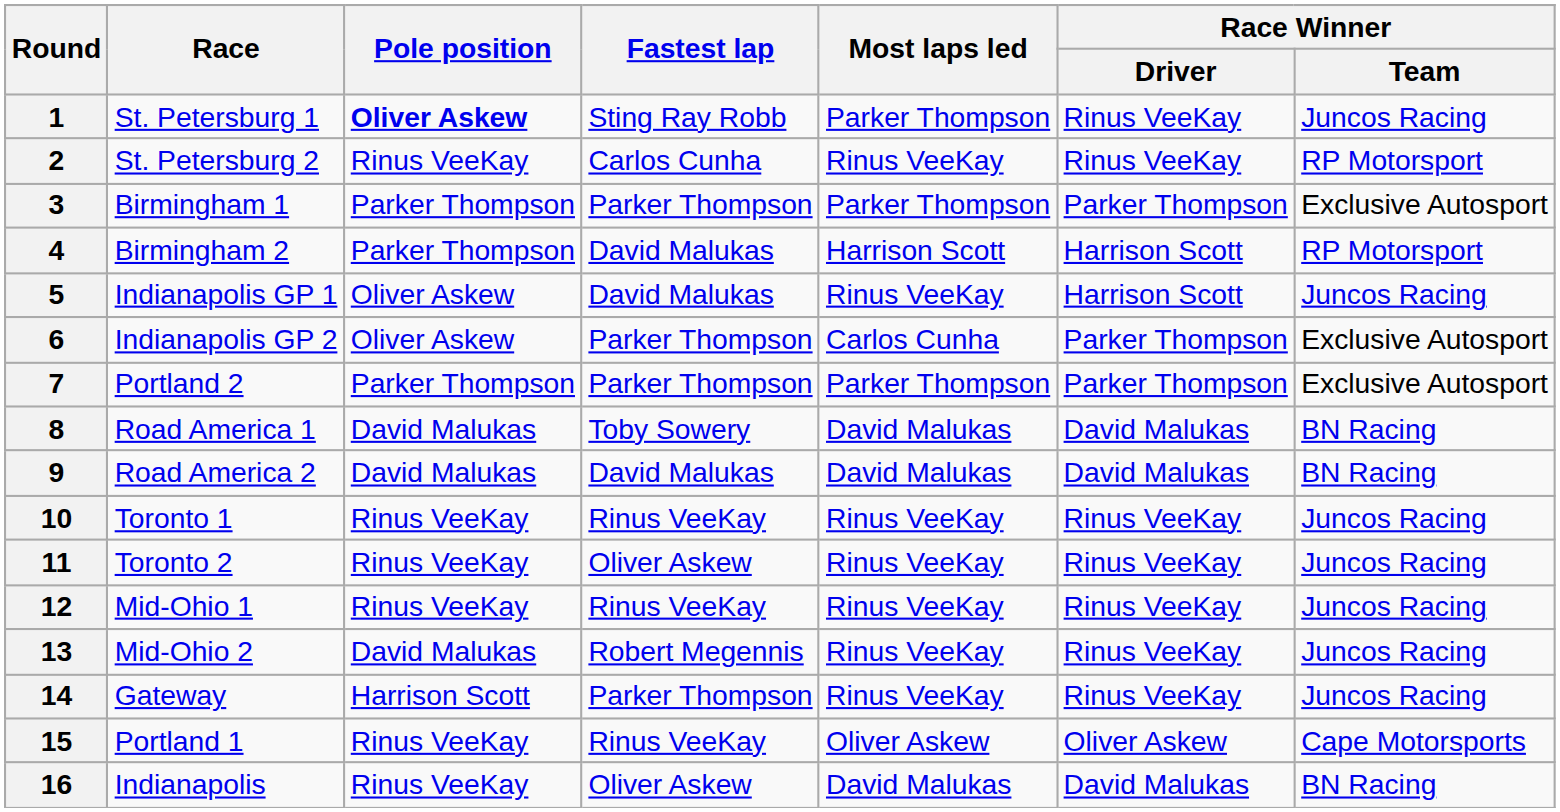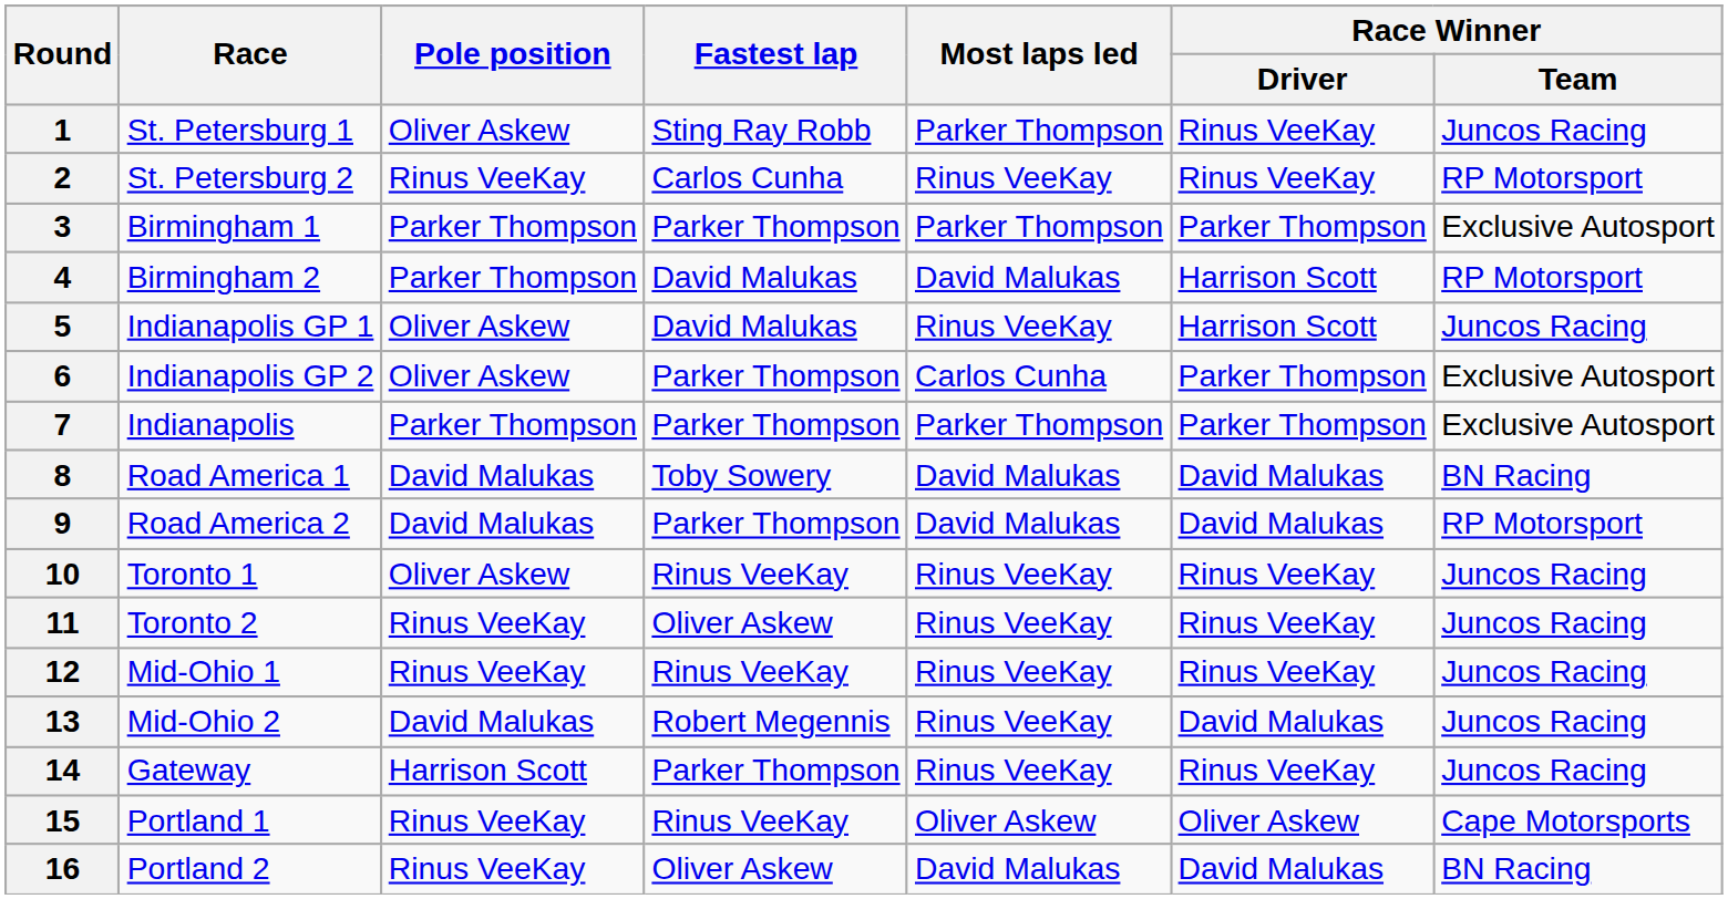1 | Pole position: bold -> normal
4 | Most laps led: Harrison Scott -> David Malukas
7 | Race: Portland 2 -> Indianapolis
9 | Fastest lap: David Malukas -> Parker Thompson
9 | Race Winner / Team: BN Racing -> RP Motorsport
10 | Pole position: Rinus VeeKay -> Oliver Askew
13 | Race Winner / Driver: Rinus VeeKay -> David Malukas
16 | Race: Indianapolis -> Portland 2
